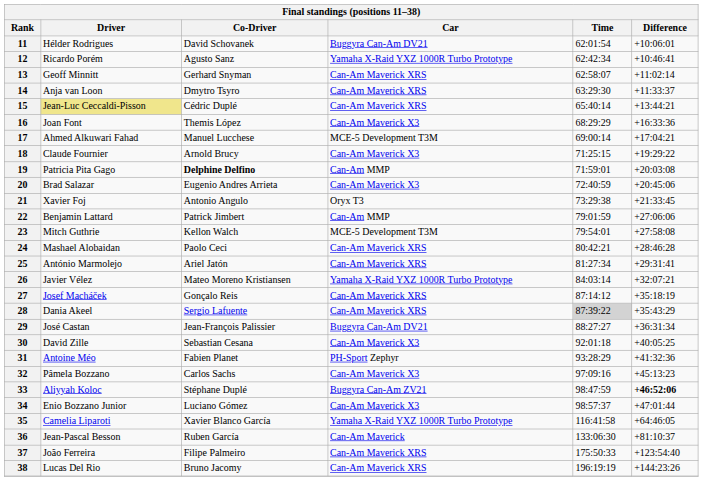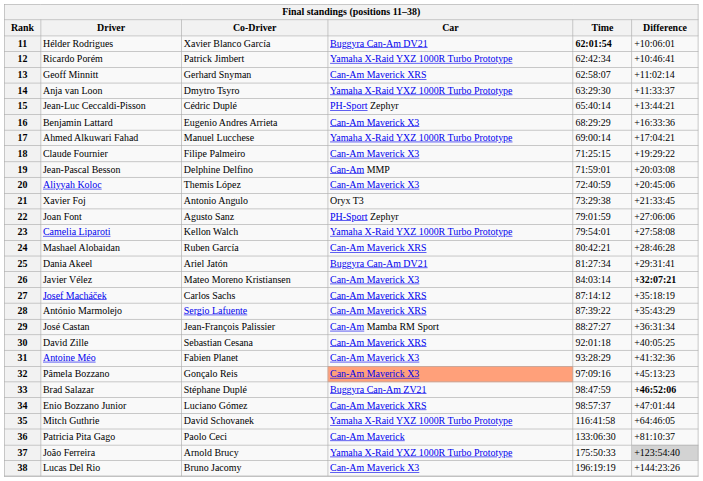11 | Co-Driver: David Schovanek -> Xavier Blanco García
11 | Time: normal -> bold
12 | Co-Driver: Agusto Sanz -> Patrick Jimbert
14 | Car: Can-Am Maverick XRS -> Yamaha X-Raid YXZ 1000R Turbo Prototype
15 | Driver: khaki background -> no background
15 | Car: Can-Am Maverick XRS -> PH-Sport Zephyr
16 | Driver: Joan Font -> Benjamin Lattard
16 | Co-Driver: Themis López -> Eugenio Andres Arrieta
17 | Car: MCE-5 Development T3M -> Yamaha X-Raid YXZ 1000R Turbo Prototype
18 | Co-Driver: Arnold Brucy -> Filipe Palmeiro
19 | Driver: Patricia Pita Gago -> Jean-Pascal Besson
19 | Co-Driver: bold -> normal
20 | Driver: Brad Salazar -> Aliyyah Koloc
20 | Co-Driver: Eugenio Andres Arrieta -> Themis López
22 | Driver: Benjamin Lattard -> Joan Font
22 | Co-Driver: Patrick Jimbert -> Agusto Sanz
22 | Car: Can-Am MMP -> PH-Sport Zephyr
23 | Driver: Mitch Guthrie -> Camelia Liparoti
23 | Car: MCE-5 Development T3M -> Yamaha X-Raid YXZ 1000R Turbo Prototype
24 | Co-Driver: Paolo Ceci -> Ruben García
25 | Driver: António Marmolejo -> Dania Akeel
25 | Car: Can-Am Maverick XRS -> Buggyra Can-Am DV21
26 | Car: Yamaha X-Raid YXZ 1000R Turbo Prototype -> Can-Am Maverick X3
26 | Difference: normal -> bold
27 | Co-Driver: Gonçalo Reis -> Carlos Sachs
28 | Driver: Dania Akeel -> António Marmolejo
28 | Time: lightgrey background -> no background
29 | Car: Buggyra Can-Am DV21 -> Can-Am Mamba RM Sport
30 | Car: Can-Am Maverick X3 -> Can-Am Maverick XRS
31 | Car: PH-Sport Zephyr -> Can-Am Maverick X3
32 | Co-Driver: Carlos Sachs -> Gonçalo Reis
32 | Car: no background -> lightsalmon background
33 | Driver: Aliyyah Koloc -> Brad Salazar
34 | Car: Can-Am Maverick X3 -> Can-Am Maverick XRS
35 | Driver: Camelia Liparoti -> Mitch Guthrie
35 | Co-Driver: Xavier Blanco García -> David Schovanek
36 | Driver: Jean-Pascal Besson -> Patricia Pita Gago
36 | Co-Driver: Ruben García -> Paolo Ceci
37 | Co-Driver: Filipe Palmeiro -> Arnold Brucy
37 | Car: Can-Am Maverick XRS -> Yamaha X-Raid YXZ 1000R Turbo Prototype
37 | Difference: no background -> lightgrey background
38 | Car: Can-Am Maverick XRS -> Can-Am Maverick X3
